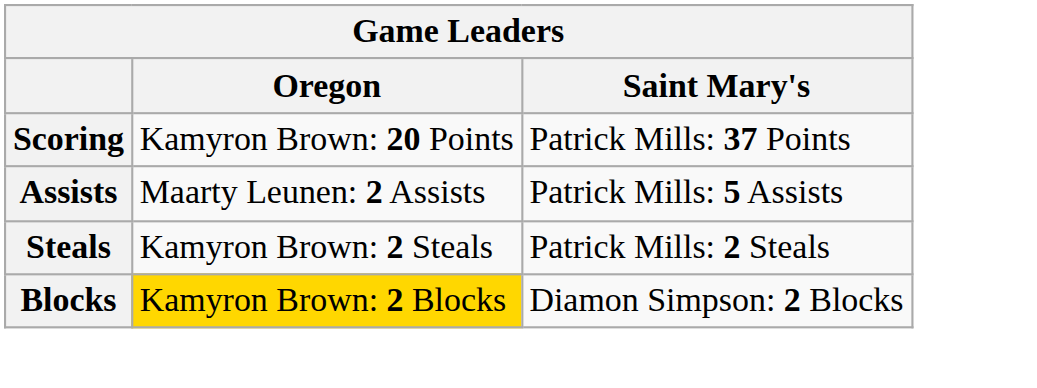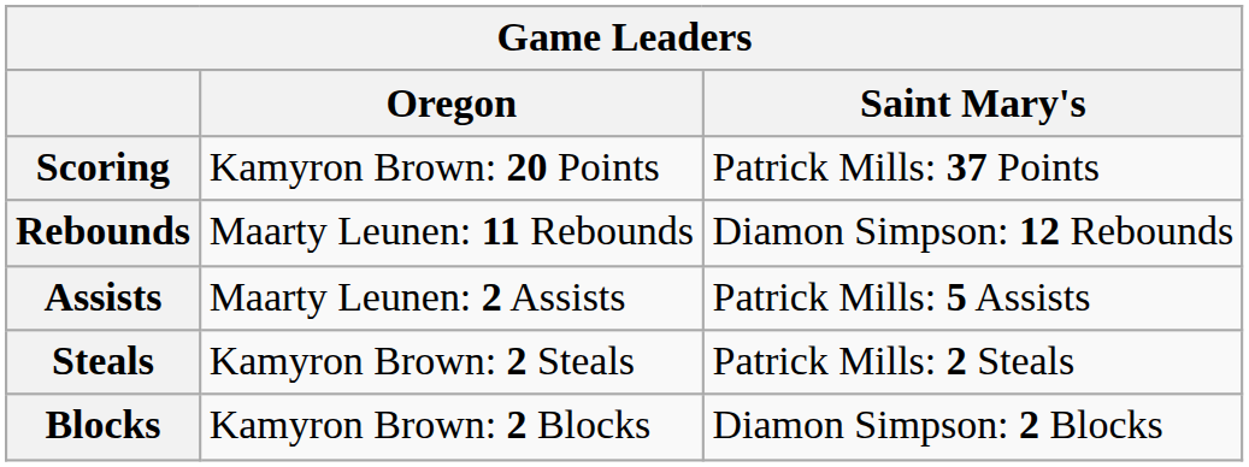+ row: Rebounds | Maarty Leunen: 11 Rebounds | Diamon Simpson: 12 Rebounds
Blocks | Oregon: gold background -> no background
